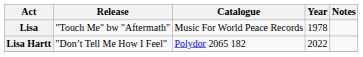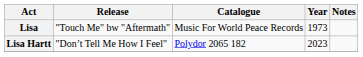Lisa | Year: 1978 -> 1973
Lisa Hartt | Year: 2022 -> 2023
